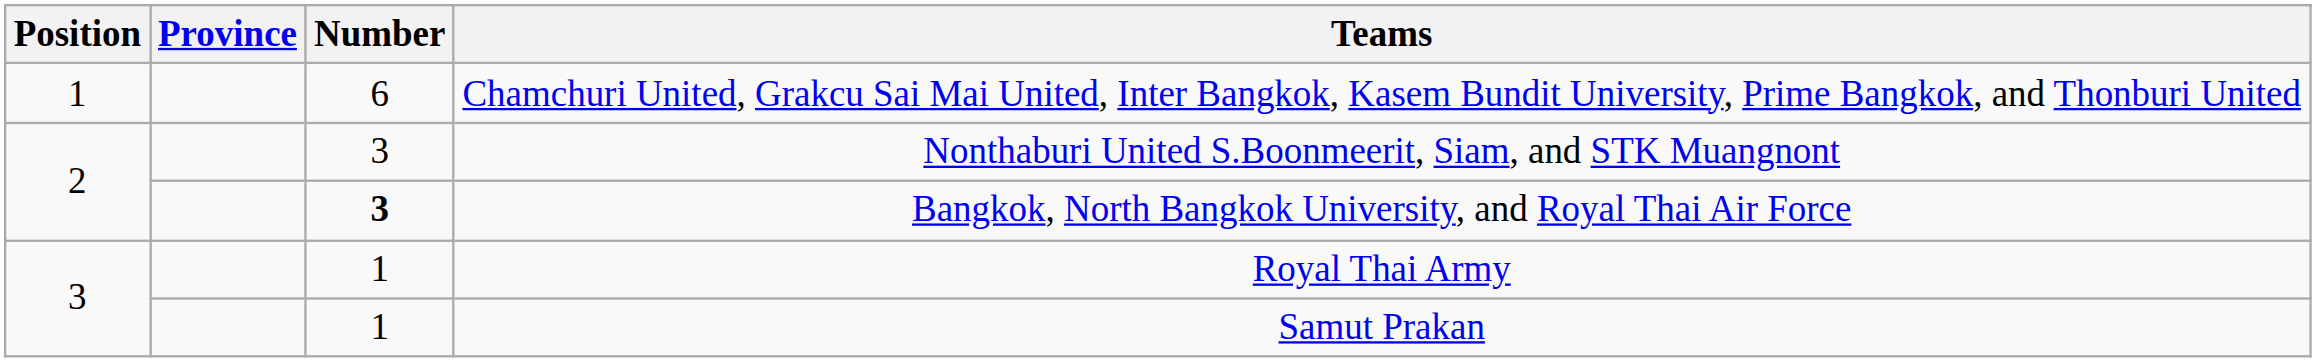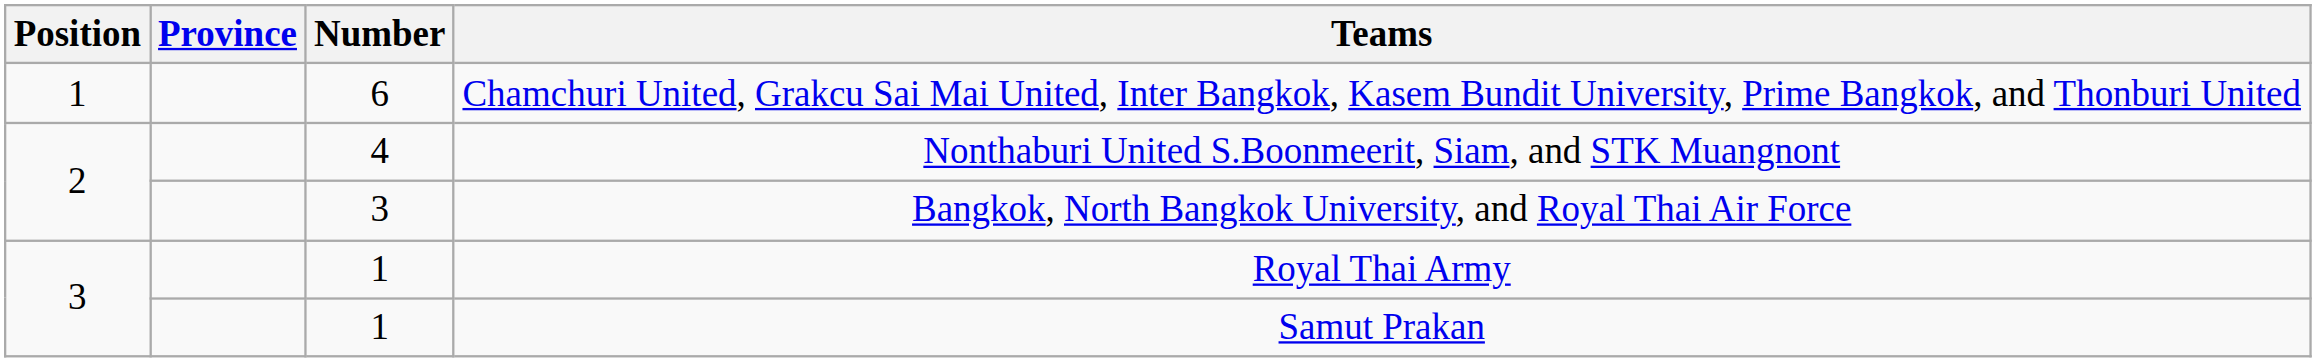Nonthaburi United S.Boonmeerit, Siam, and STK Muangnont | Number: 3 -> 4
Bangkok, North Bangkok University, and Royal Thai Air Force | Number: bold -> normal
